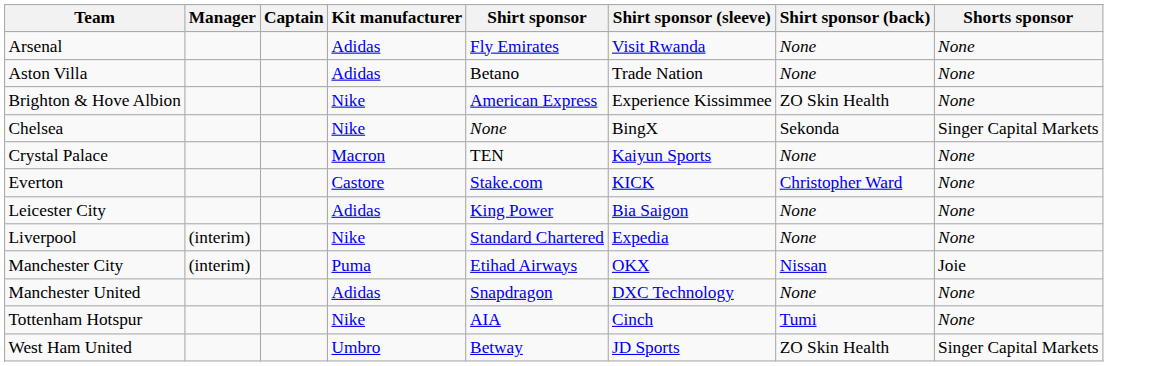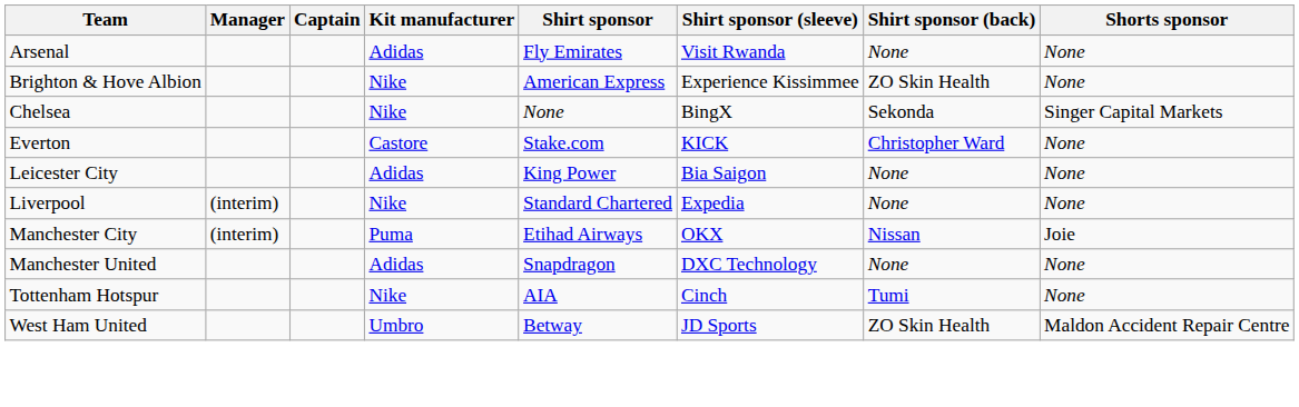- row: Aston Villa | Adidas | Betano | Trade Nation | None | None
- row: Crystal Palace | Macron | TEN | Kaiyun Sports | None | None
West Ham United | Shorts sponsor: Singer Capital Markets -> Maldon Accident Repair Centre
